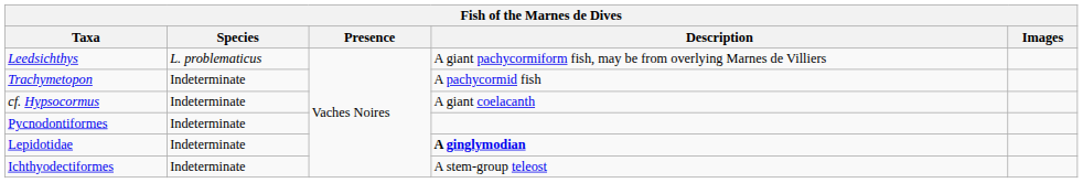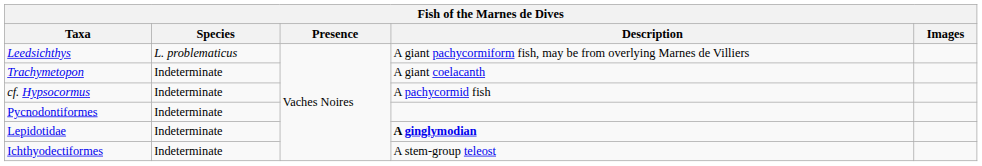Trachymetopon | Description: A pachycormid fish -> A giant coelacanth
cf. Hypsocormus | Description: A giant coelacanth -> A pachycormid fish
